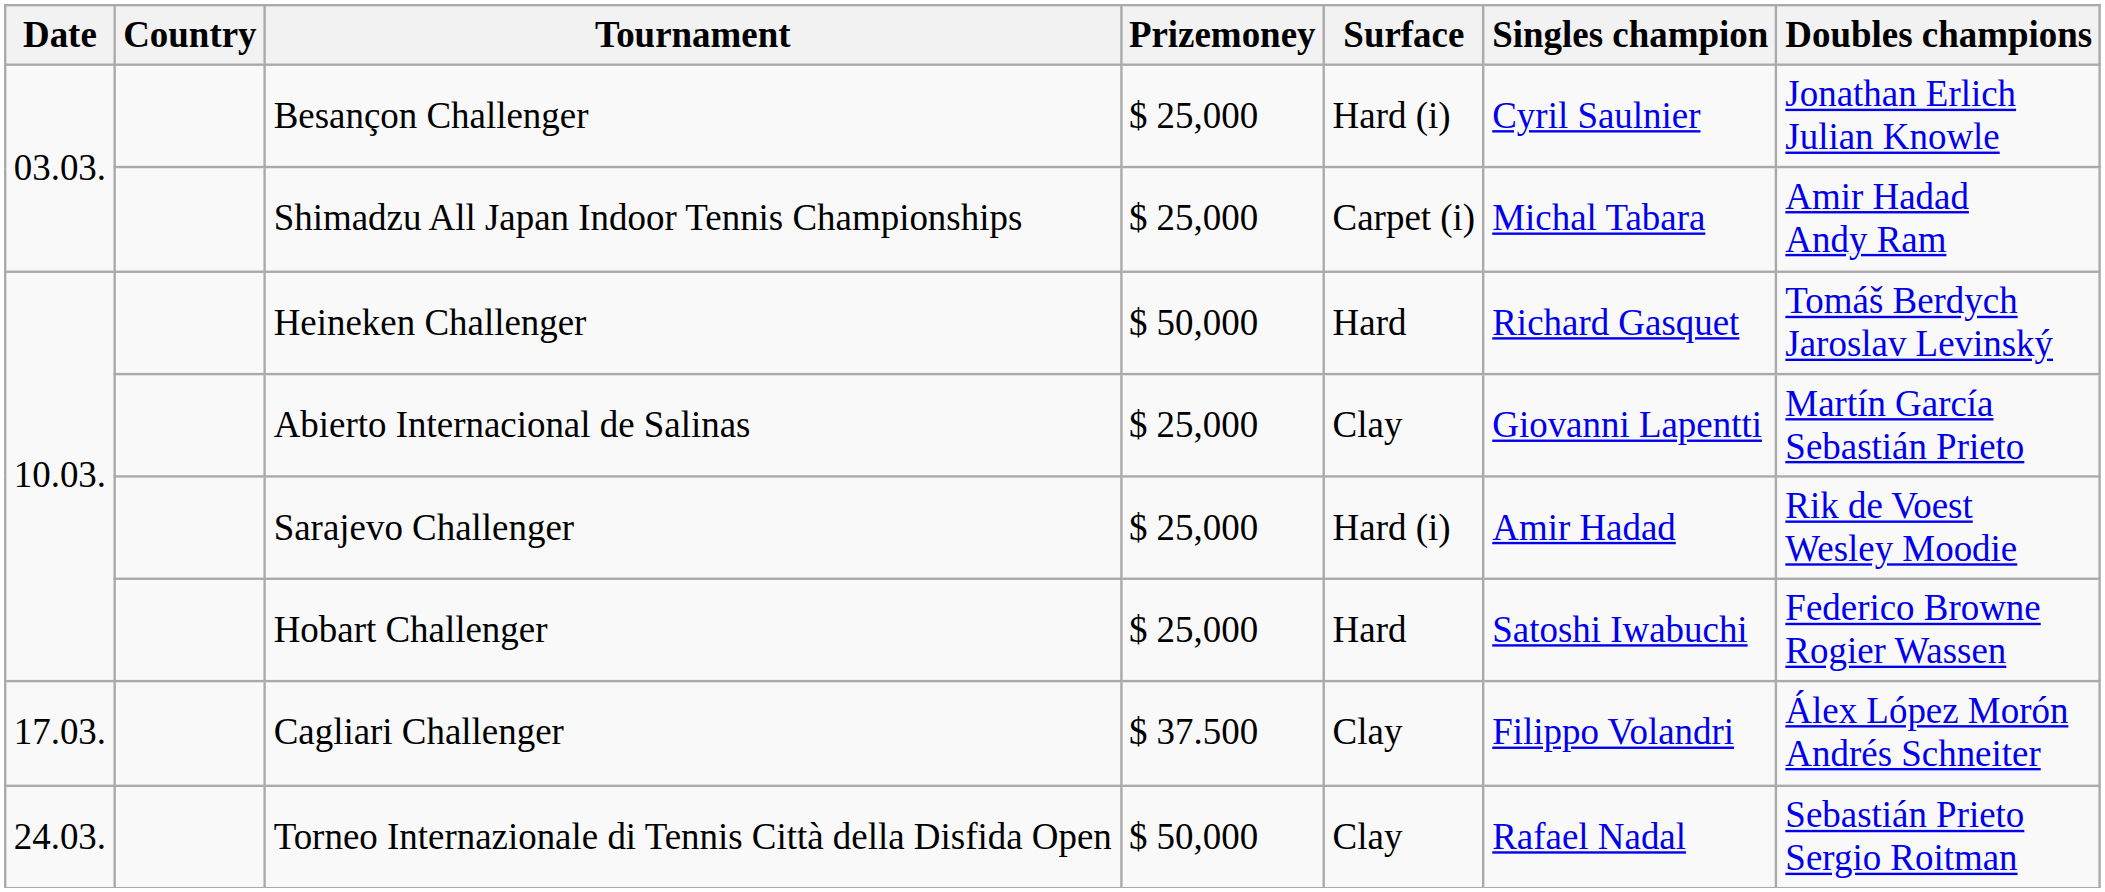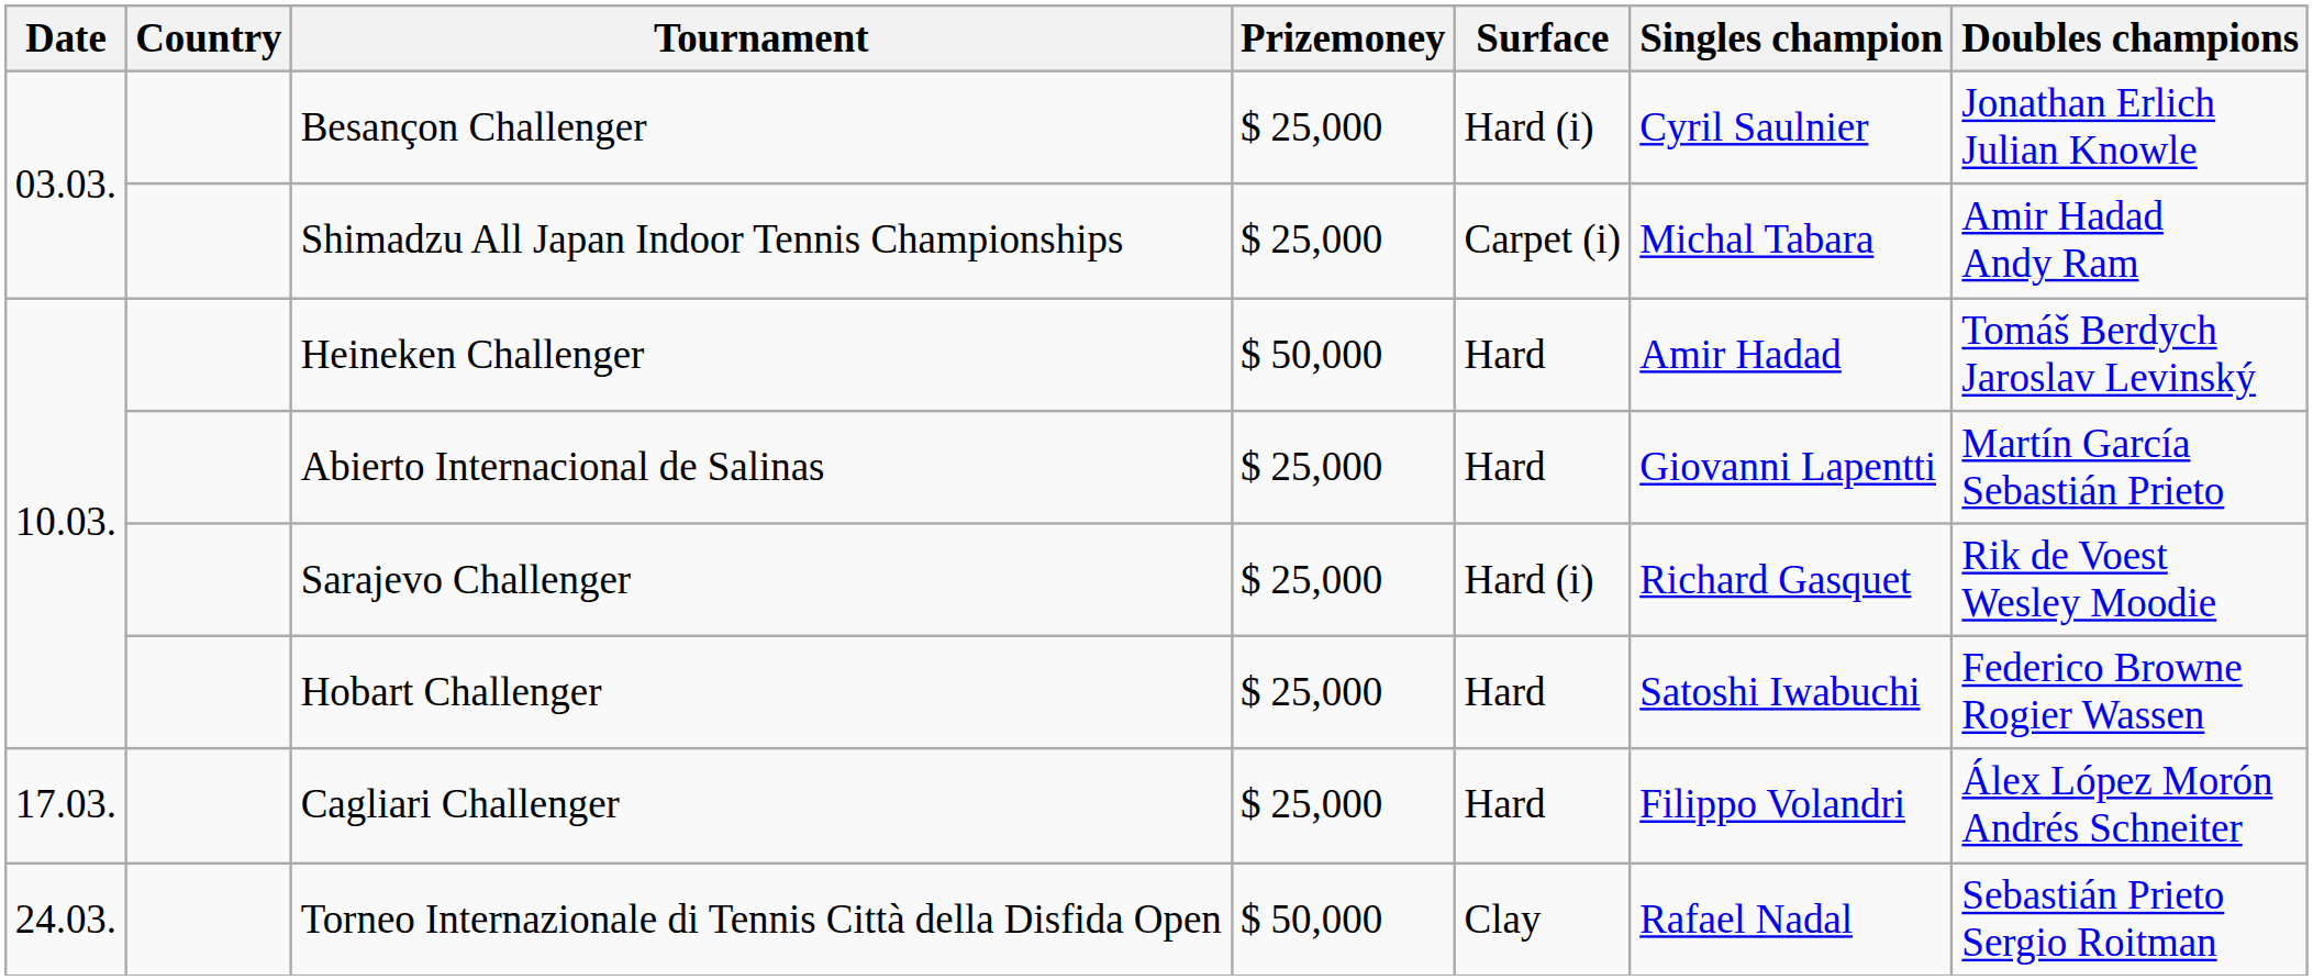Heineken Challenger | Singles champion: Richard Gasquet -> Amir Hadad
Abierto Internacional de Salinas | Surface: Clay -> Hard
Sarajevo Challenger | Singles champion: Amir Hadad -> Richard Gasquet
Cagliari Challenger | Prizemoney: $ 37.500 -> $ 25,000
Cagliari Challenger | Surface: Clay -> Hard
